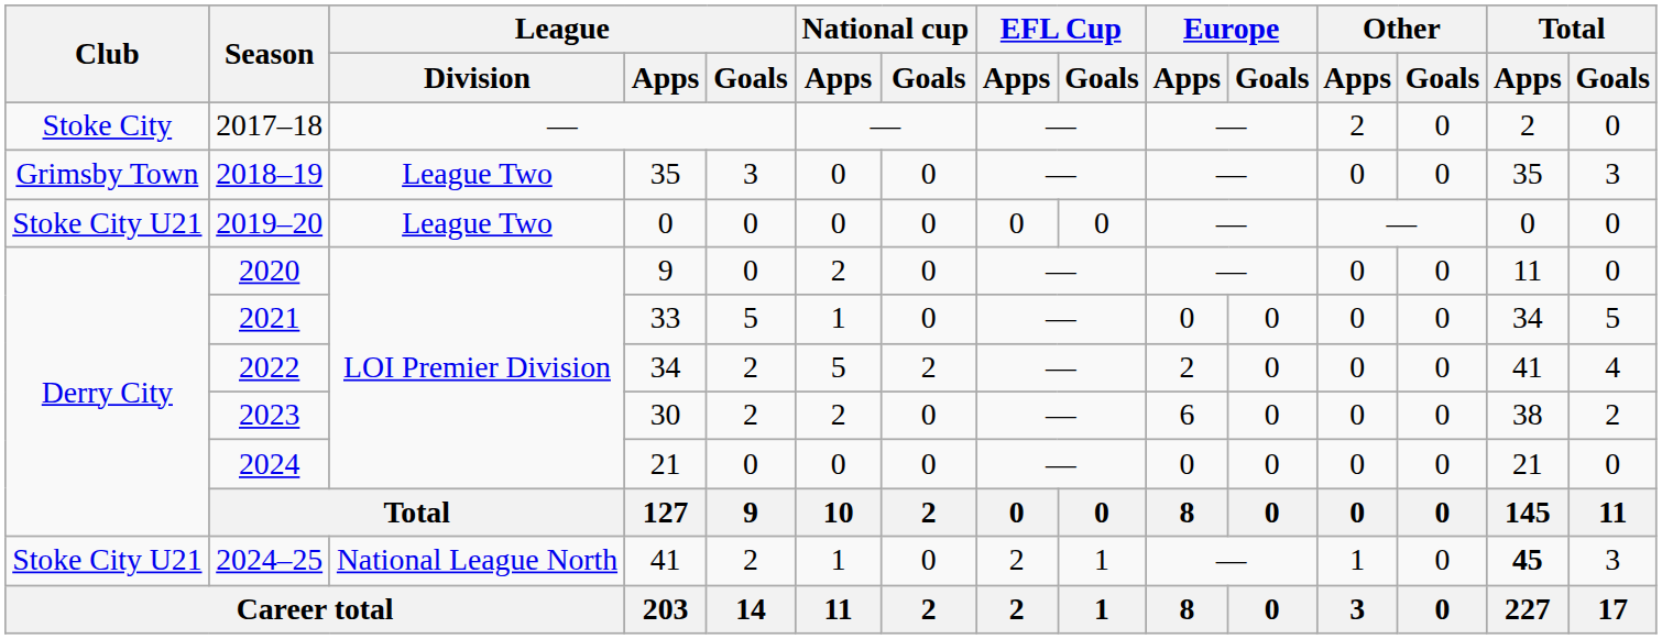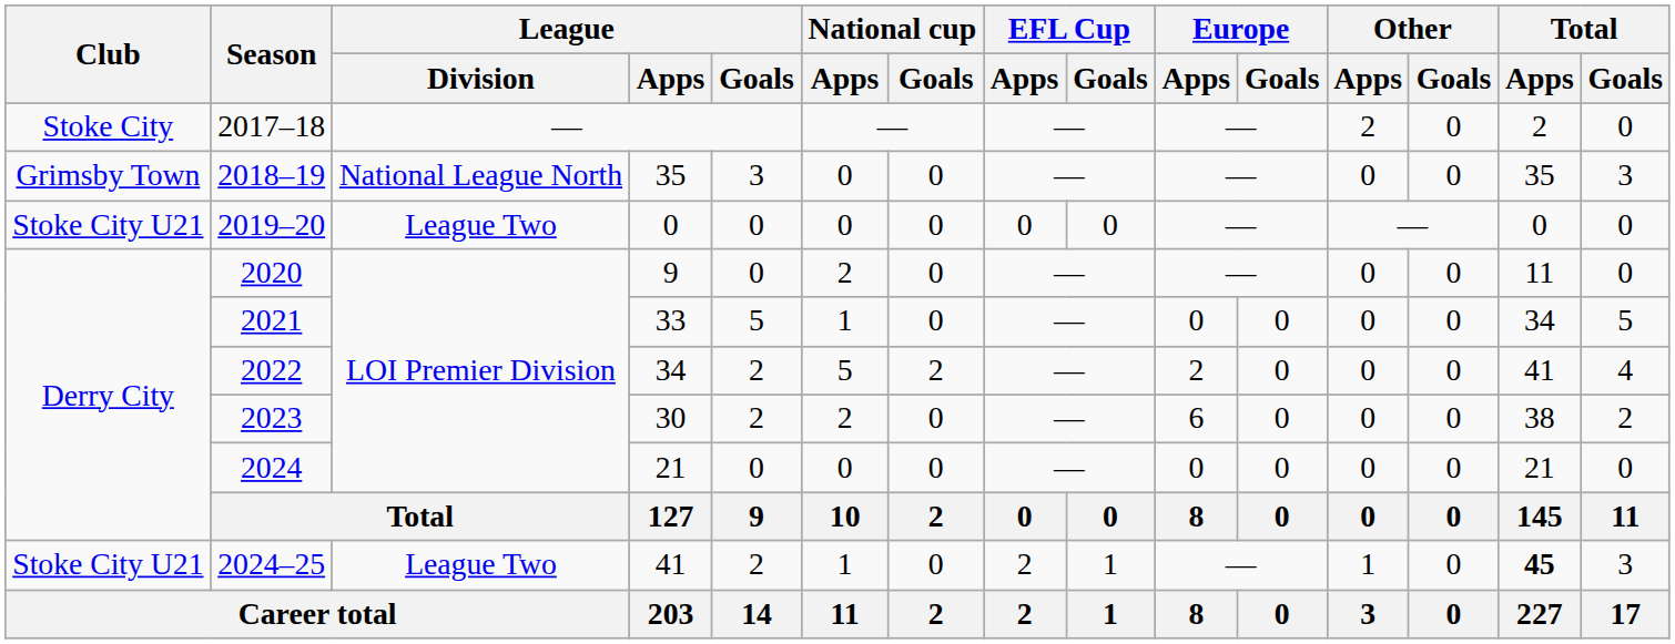2018–19 | League / Division: League Two -> National League North
2024–25 | League / Division: National League North -> League Two
